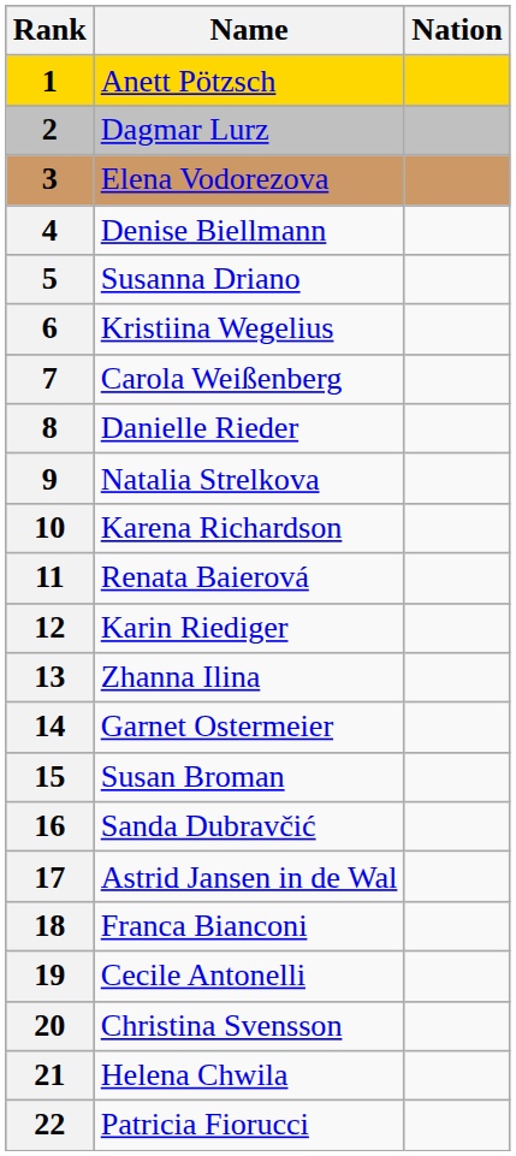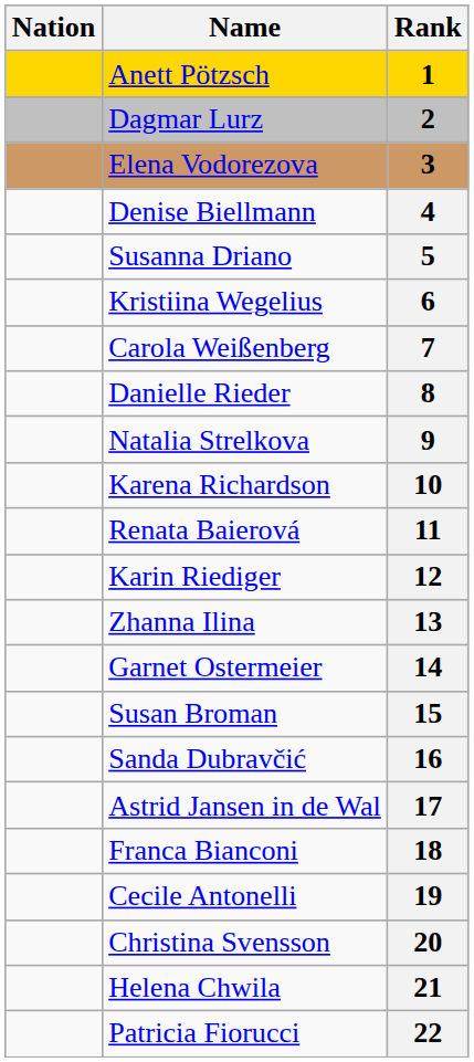columns swapped: Rank <-> Nation
